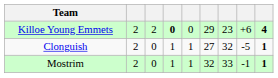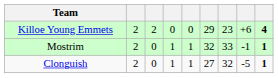Killoe Young Emmets | column 4: bold -> normal
rows swapped: Mostrim <-> Clonguish
